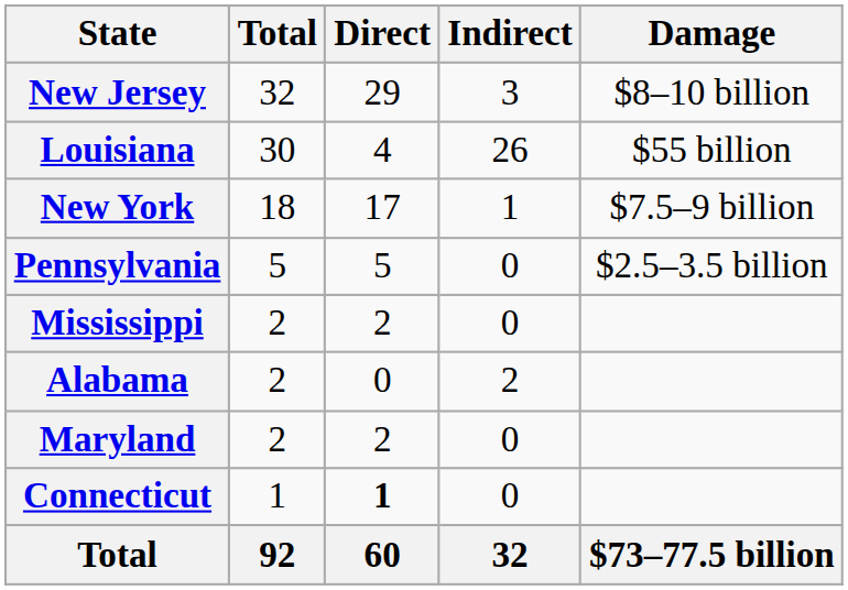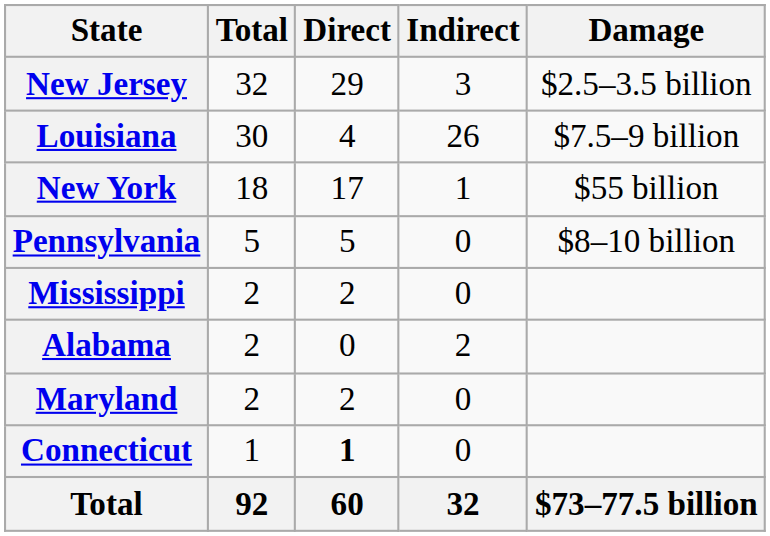New Jersey | Damage: $8–10 billion -> $2.5–3.5 billion
Louisiana | Damage: $55 billion -> $7.5–9 billion
New York | Damage: $7.5–9 billion -> $55 billion
Pennsylvania | Damage: $2.5–3.5 billion -> $8–10 billion
